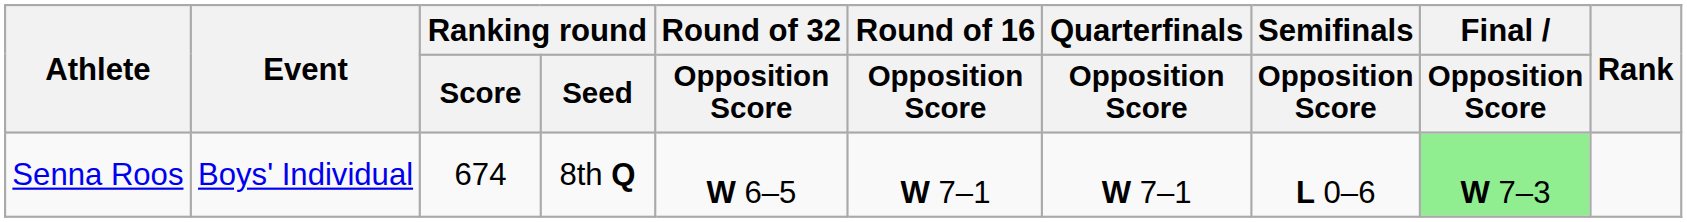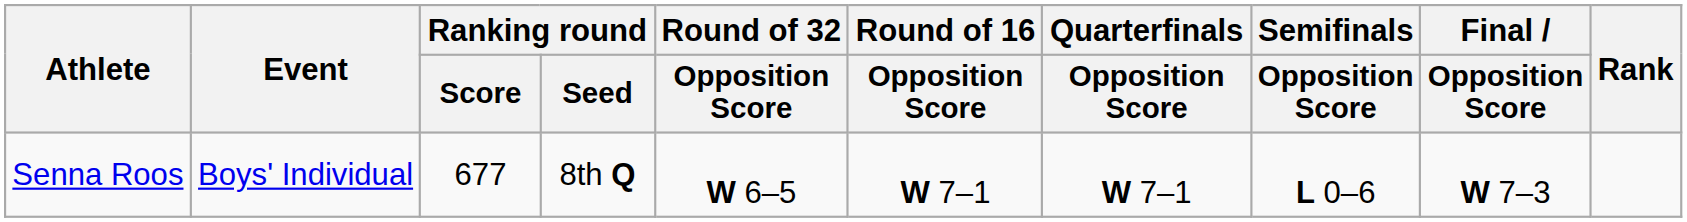Senna Roos | Ranking round / Score: 674 -> 677
Senna Roos | Final / Opposition Score: lightgreen background -> no background
